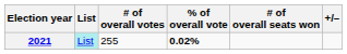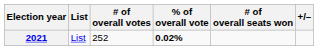2021 | List: paleturquoise background -> no background
2021 | # of overall votes: 255 -> 252
